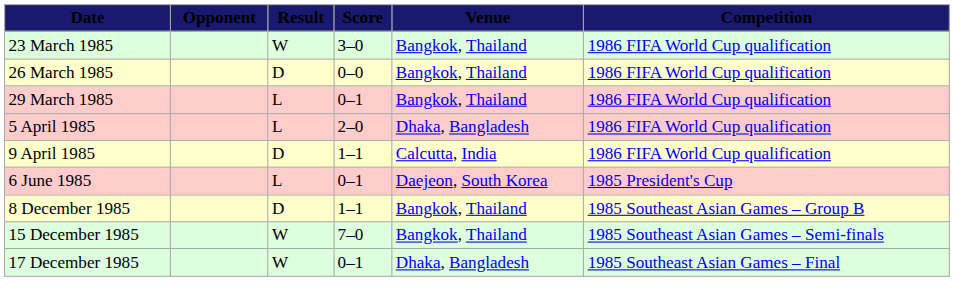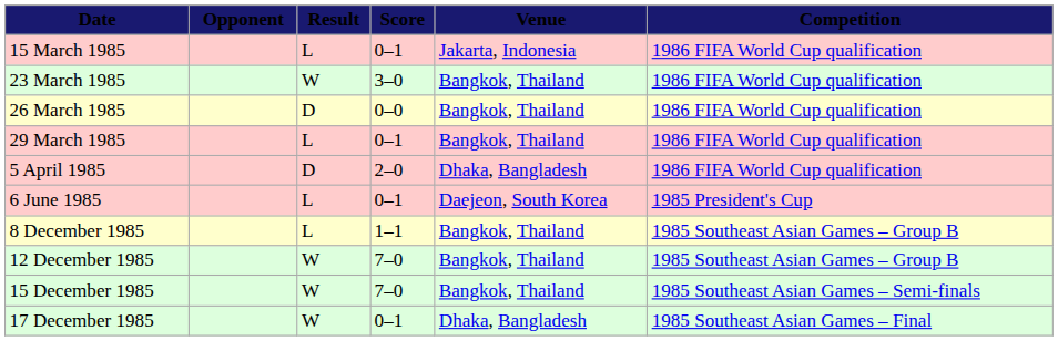+ row: 15 March 1985 | L | 0–1 | Jakarta, Indonesia | 1986 FIFA World Cup qualification
5 April 1985 | Result: L -> D
- row: 9 April 1985 | D | 1–1 | Calcutta, India | 1986 FIFA World Cup qualification
8 December 1985 | Result: D -> L
+ row: 12 December 1985 | W | 7–0 | Bangkok, Thailand | 1985 Southeast Asian Games – Group B
